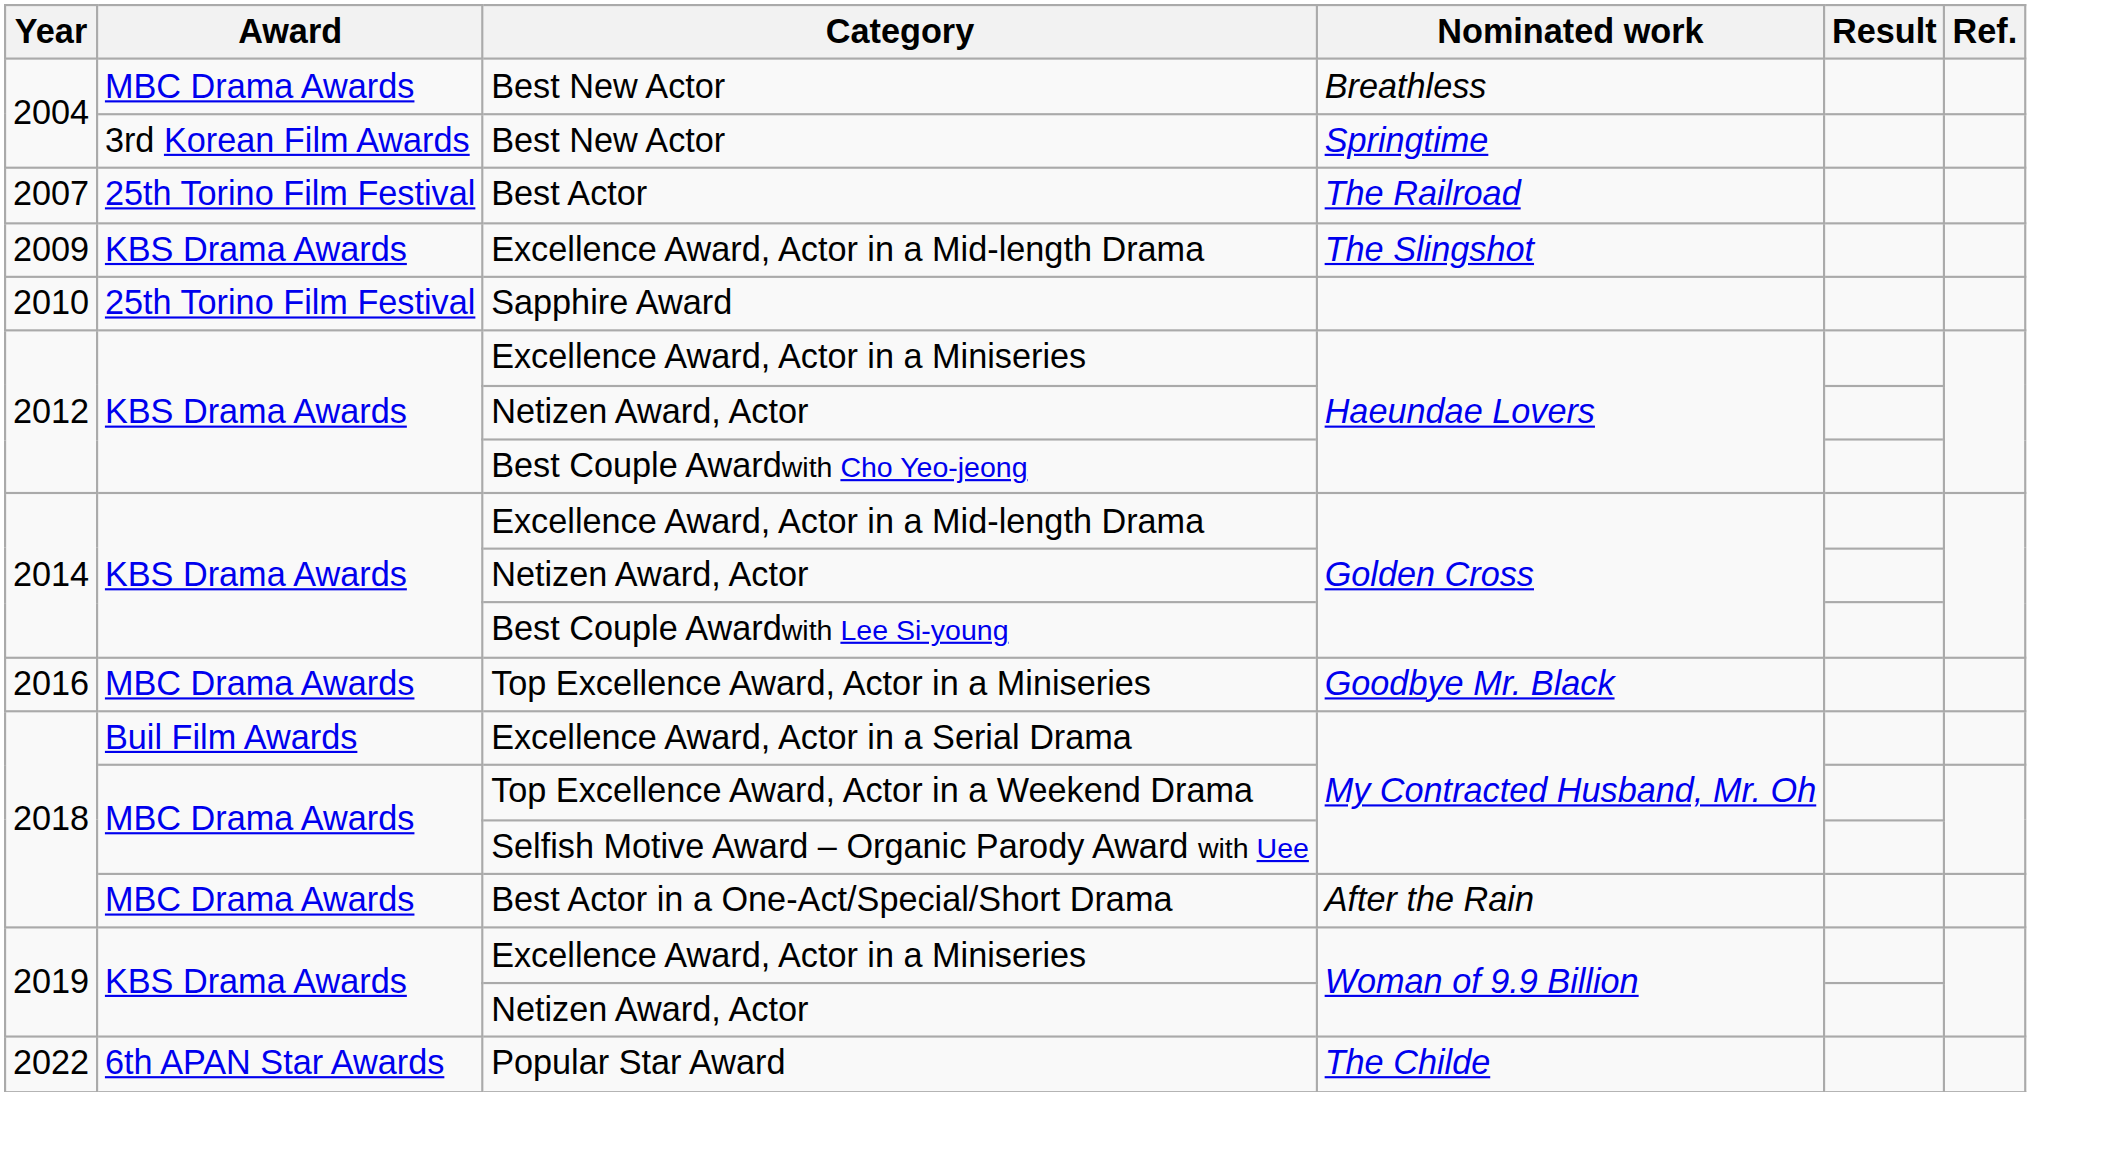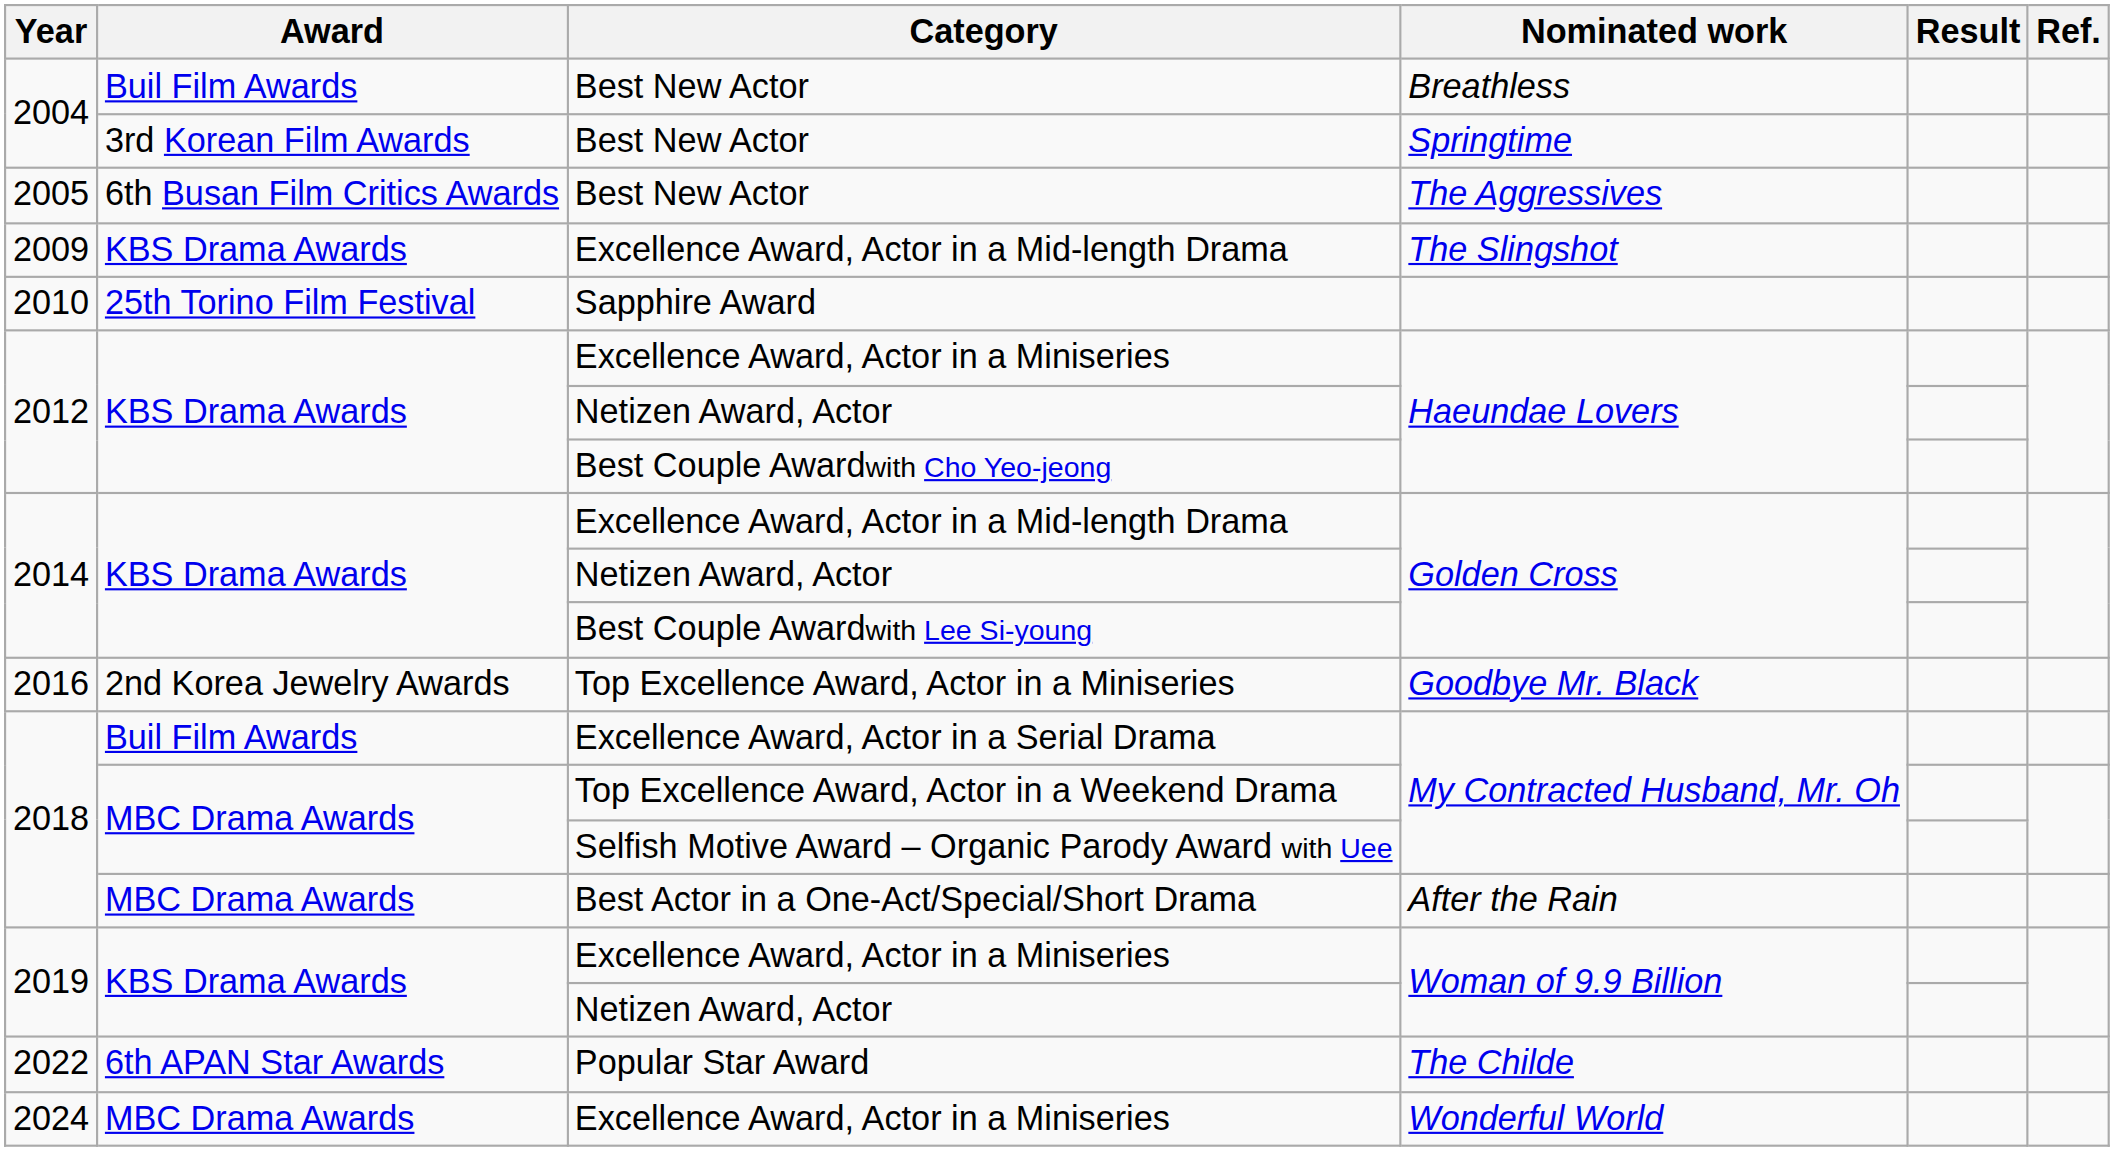Best New Actor / Breathless | Award: MBC Drama Awards -> Buil Film Awards
+ row: 2005 | 6th Busan Film Critics Awards | Best New Actor | The Aggressives
- row: 2007 | 25th Torino Film Festival | Best Actor | The Railroad
Top Excellence Award, Actor in a Miniseries | Award: MBC Drama Awards -> 2nd Korea Jewelry Awards
+ row: 2024 | MBC Drama Awards | Excellence Award, Actor in a Miniseries | Wonderful World
